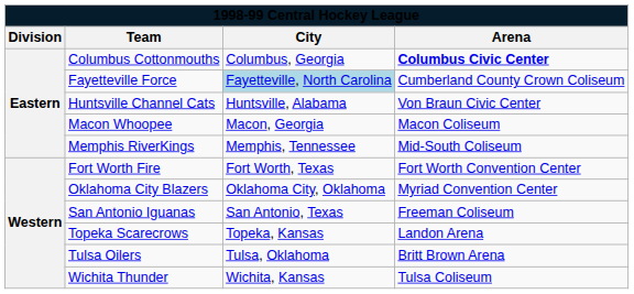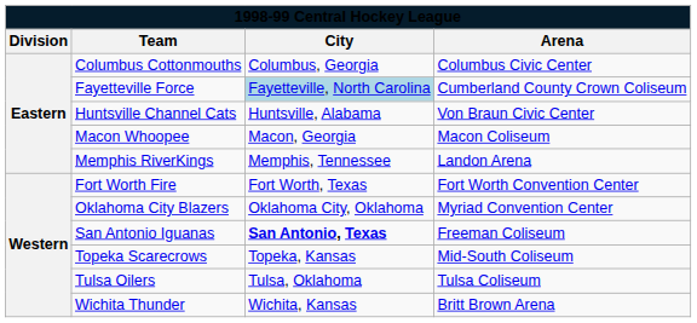Columbus Cottonmouths | Arena: bold -> normal
Memphis RiverKings | Arena: Mid-South Coliseum -> Landon Arena
San Antonio Iguanas | City: normal -> bold
Topeka Scarecrows | Arena: Landon Arena -> Mid-South Coliseum
Tulsa Oilers | Arena: Britt Brown Arena -> Tulsa Coliseum
Wichita Thunder | Arena: Tulsa Coliseum -> Britt Brown Arena
